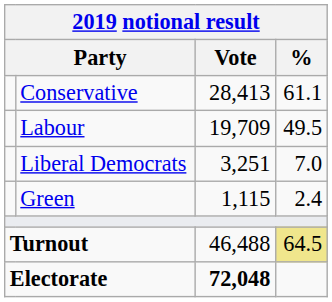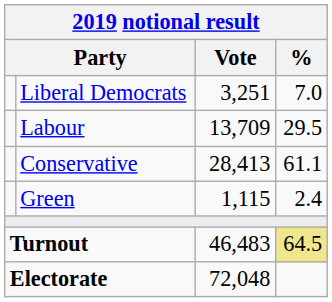rows swapped: Conservative <-> Liberal Democrats
Labour | Vote: 19,709 -> 13,709
Labour | %: 49.5 -> 29.5
Turnout | Vote: 46,488 -> 46,483
Electorate | Vote: bold -> normal
